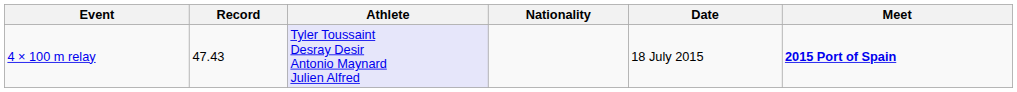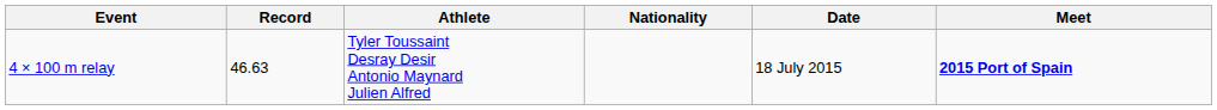4 × 100 m relay | Record: 47.43 -> 46.63
4 × 100 m relay | Athlete: lavender background -> no background
